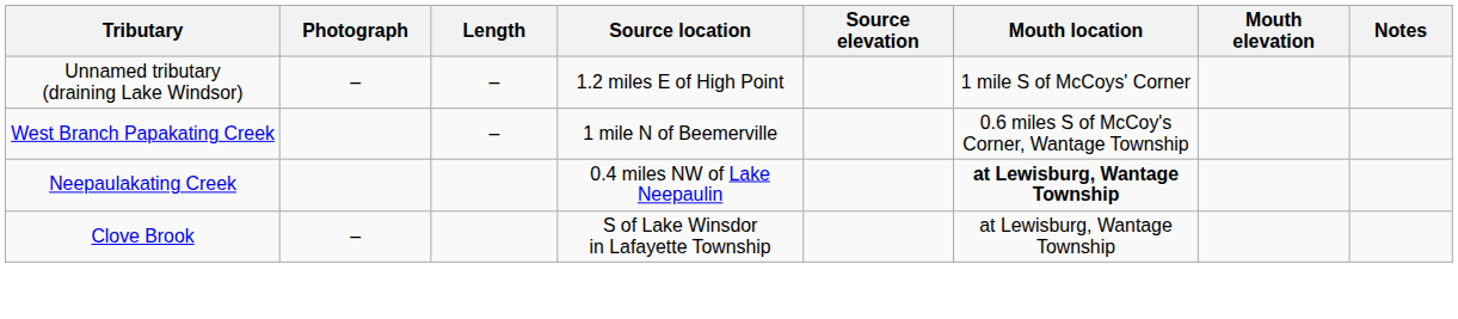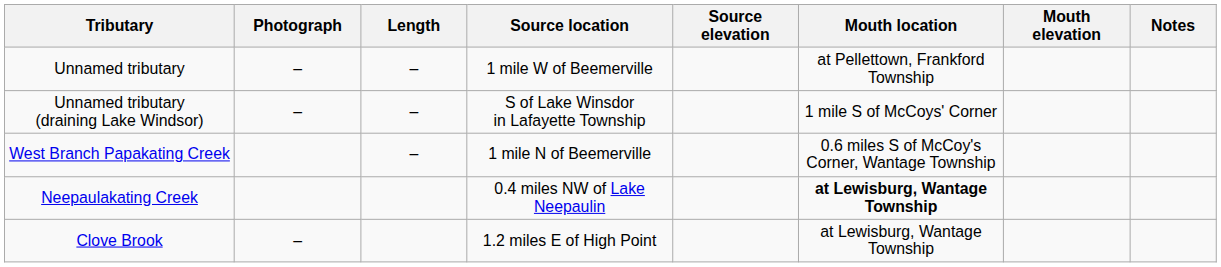+ row: Unnamed tributary | – | – | 1 mile W of Beemerville | at Pellettown, Frankford Township
Unnamed tributary (draining Lake Windsor) | Source location: 1.2 miles E of High Point -> S of Lake Winsdor in Lafayette Township
Clove Brook | Source location: S of Lake Winsdor in Lafayette Township -> 1.2 miles E of High Point
